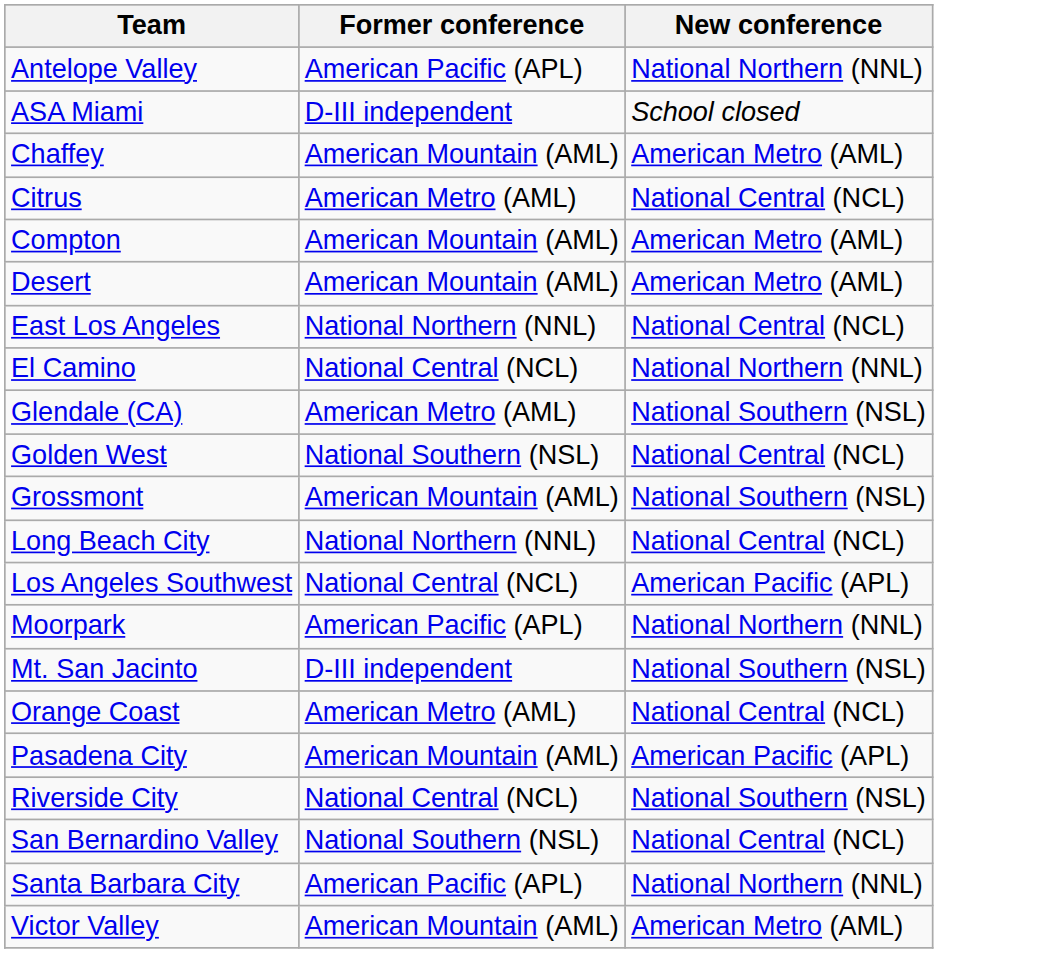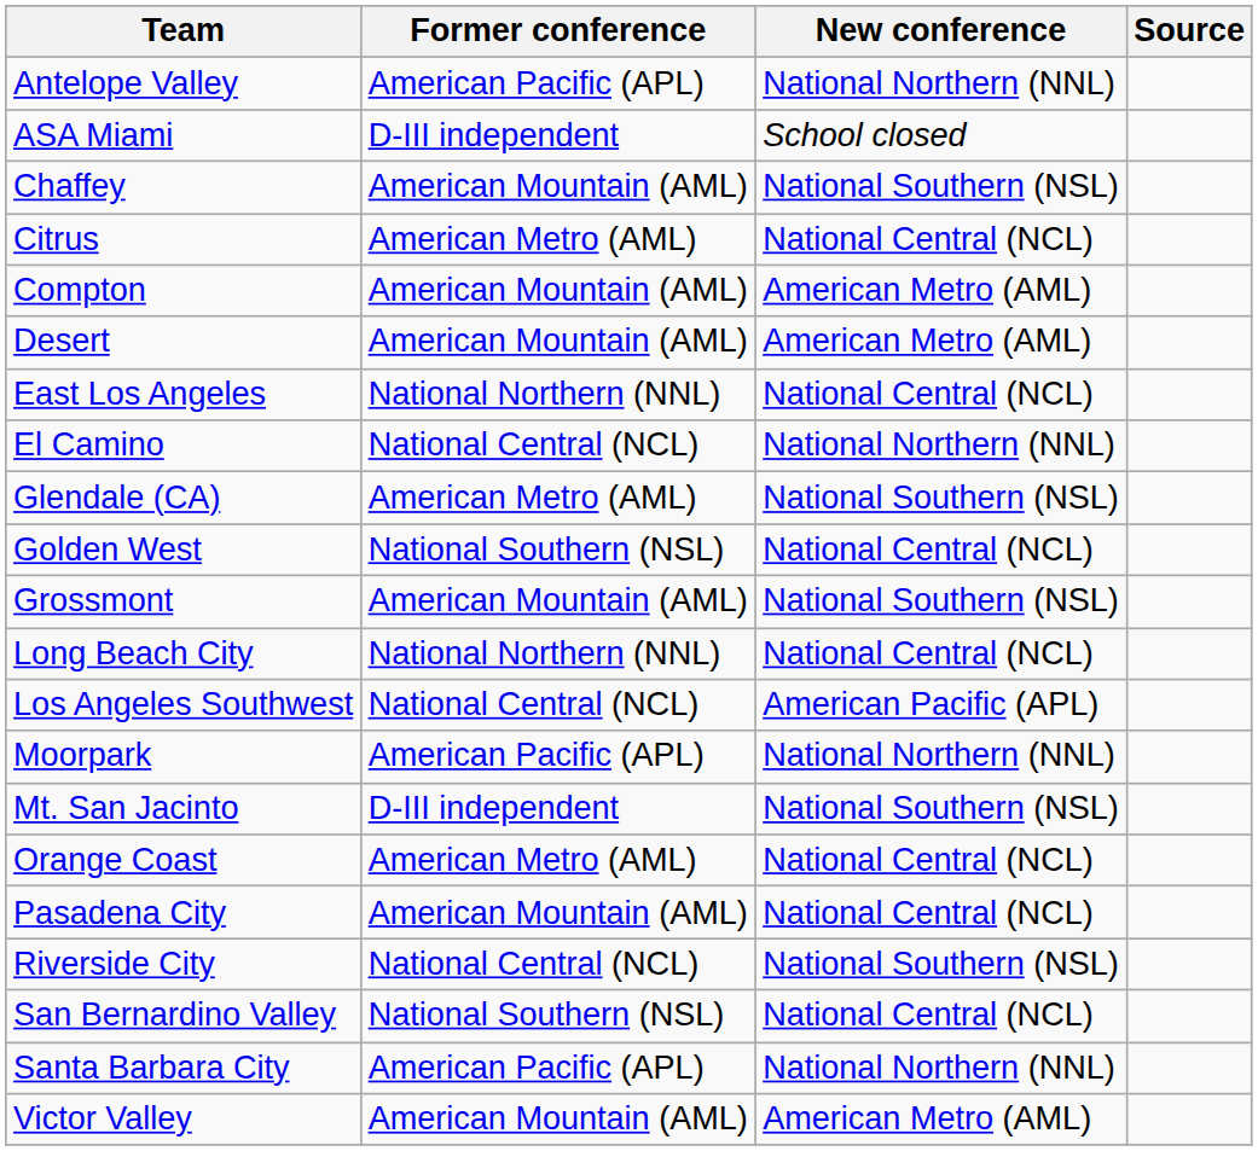+ column: Source
Chaffey | New conference: American Metro (AML) -> National Southern (NSL)
Pasadena City | New conference: American Pacific (APL) -> National Central (NCL)
